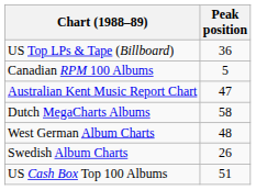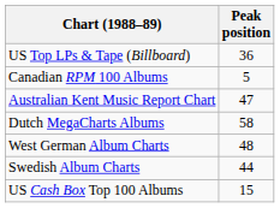Swedish Album Charts | Peak position: 26 -> 44
US Cash Box Top 100 Albums | Peak position: 51 -> 15
